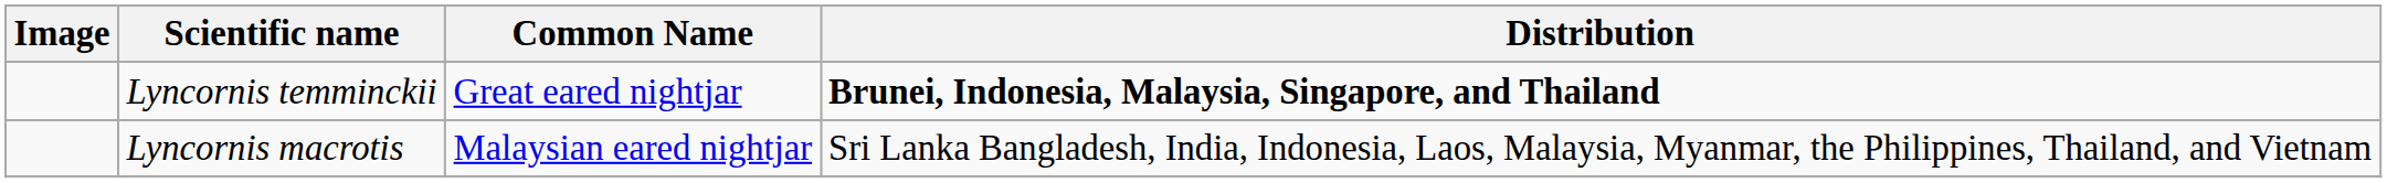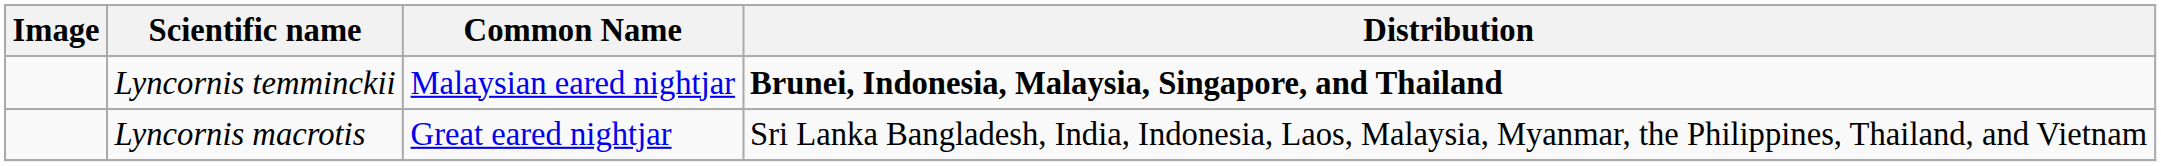Lyncornis temminckii | Common Name: Great eared nightjar -> Malaysian eared nightjar
Lyncornis macrotis | Common Name: Malaysian eared nightjar -> Great eared nightjar
